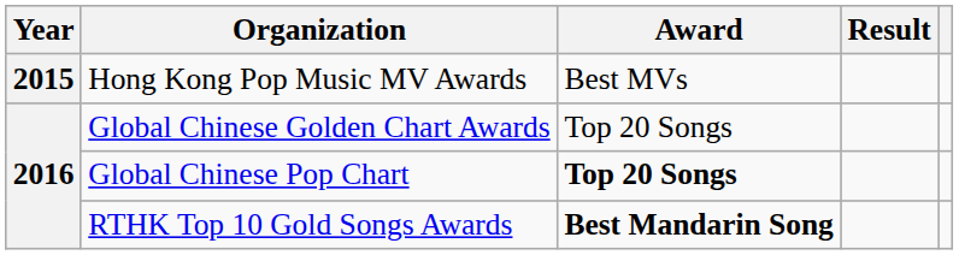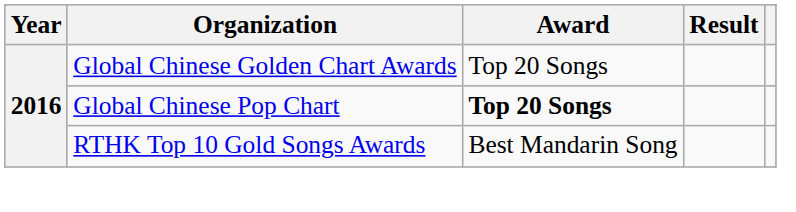- row: 2015 | Hong Kong Pop Music MV Awards | Best MVs
RTHK Top 10 Gold Songs Awards | Award: bold -> normal
